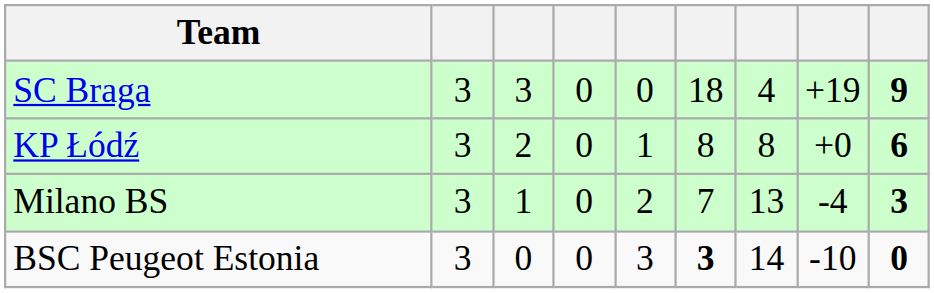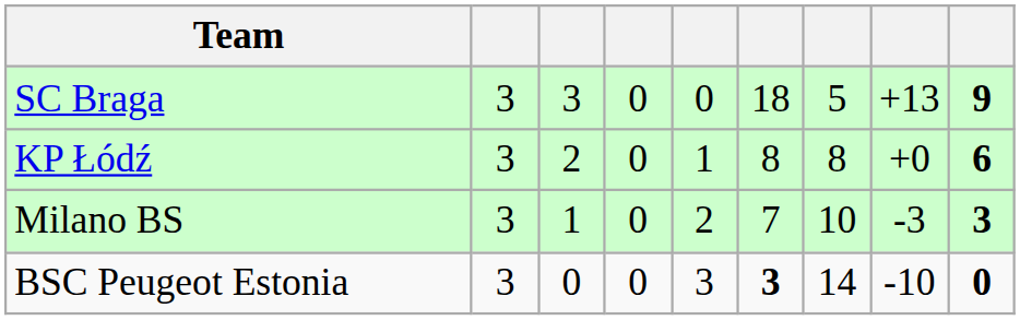SC Braga | column 7: 4 -> 5
SC Braga | column 8: +19 -> +13
Milano BS | column 7: 13 -> 10
Milano BS | column 8: -4 -> -3
